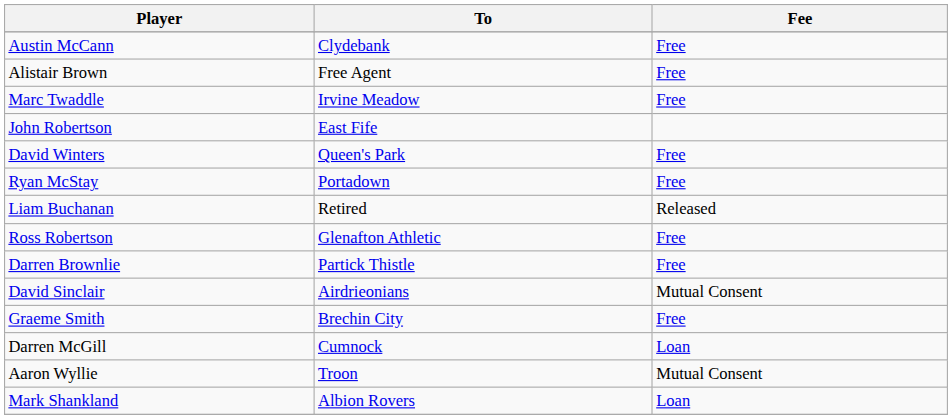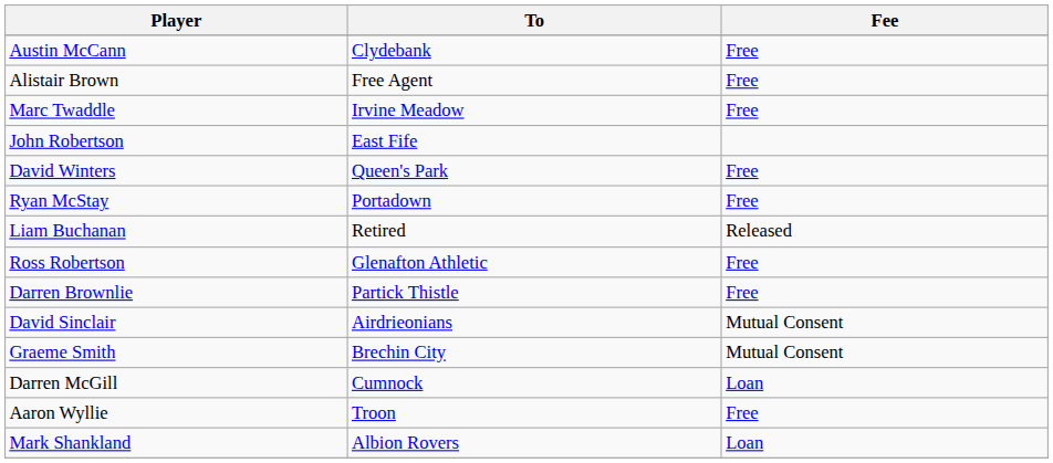Graeme Smith | Fee: Free -> Mutual Consent
Aaron Wyllie | Fee: Mutual Consent -> Free
